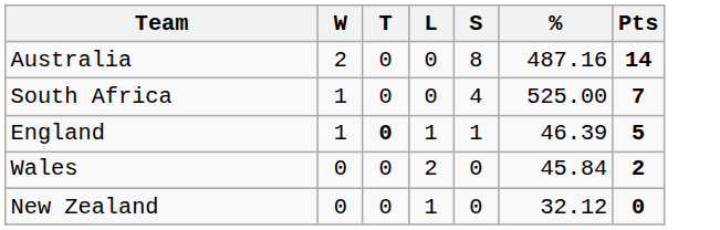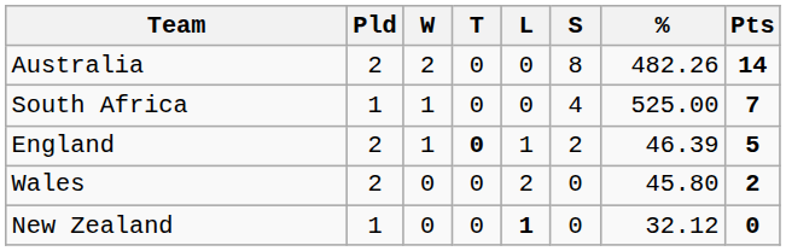+ column: Pld | 2 | 1 | 2 | 2 | 1
Australia | %: 487.16 -> 482.26
England | S: 1 -> 2
Wales | %: 45.84 -> 45.80
New Zealand | L: normal -> bold
